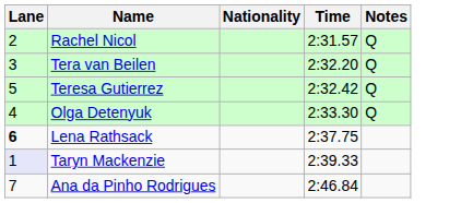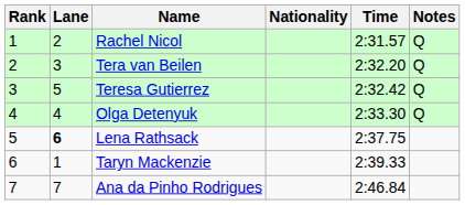+ column: Rank | 1 | 2 | 3 | 4 | 5 | 6 | 7
Taryn Mackenzie | Lane: lavender background -> no background
